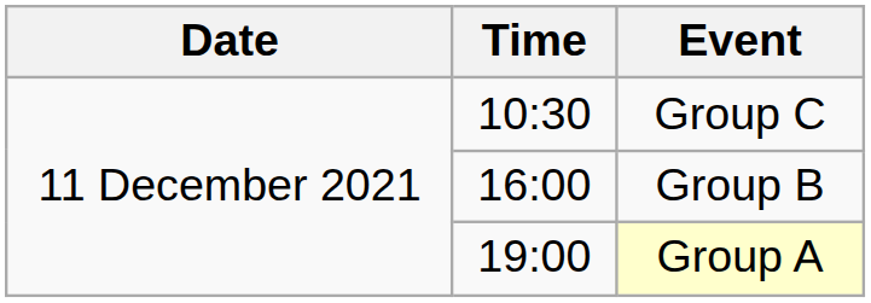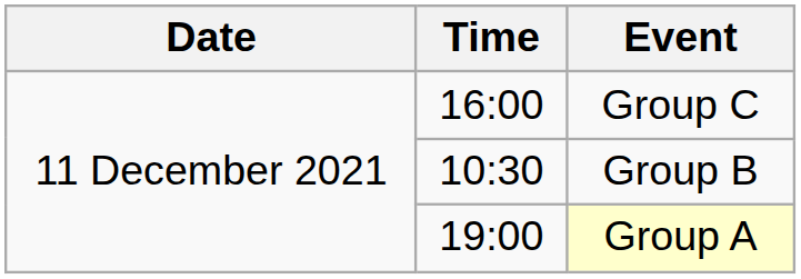Group C | Time: 10:30 -> 16:00
Group B | Time: 16:00 -> 10:30
